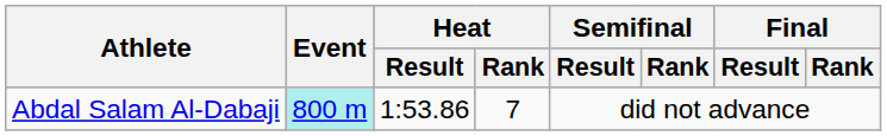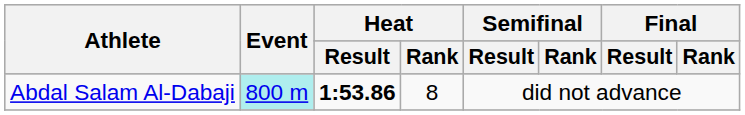Abdal Salam Al-Dabaji | Heat / Result: normal -> bold
Abdal Salam Al-Dabaji | Heat / Rank: 7 -> 8
